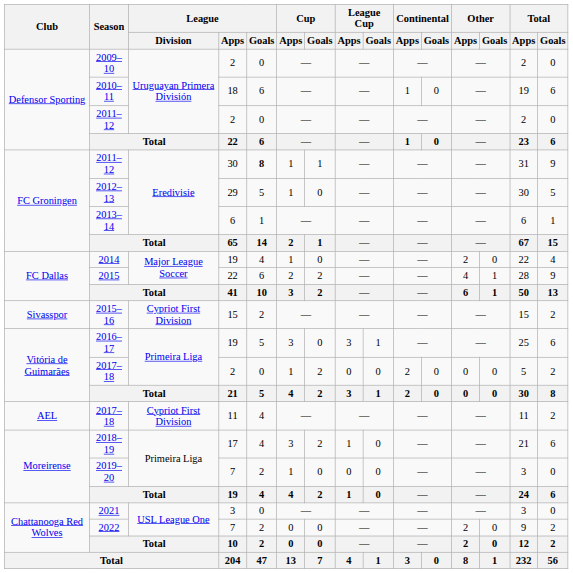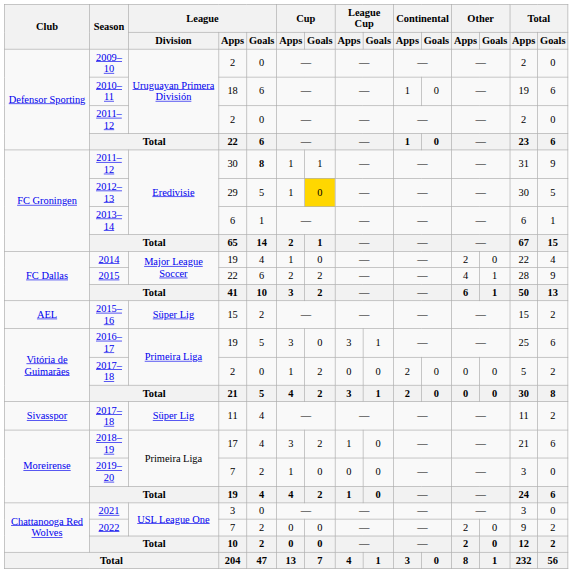2012–13 | Cup / Goals: no background -> gold background
2015–16 | Club: Sivasspor -> AEL
2015–16 | League / Division: Cypriot First Division -> Süper Lig
2017–18 / 11 | Club: AEL -> Sivasspor
2017–18 / 11 | League / Division: Cypriot First Division -> Süper Lig
